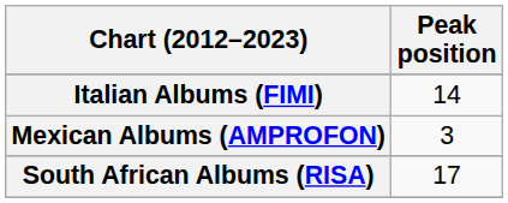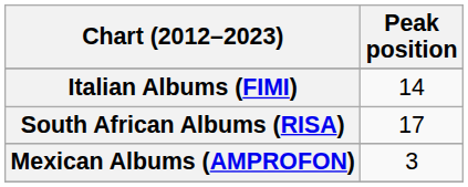rows swapped: Mexican Albums (AMPROFON) <-> South African Albums (RISA)
